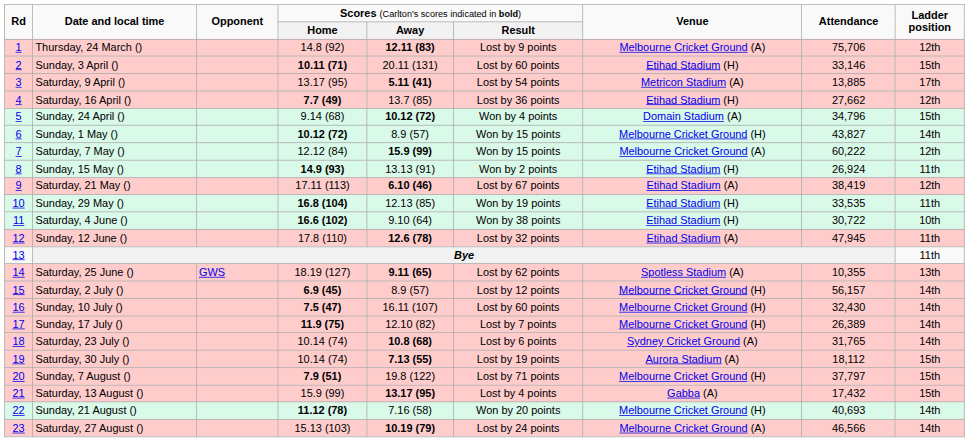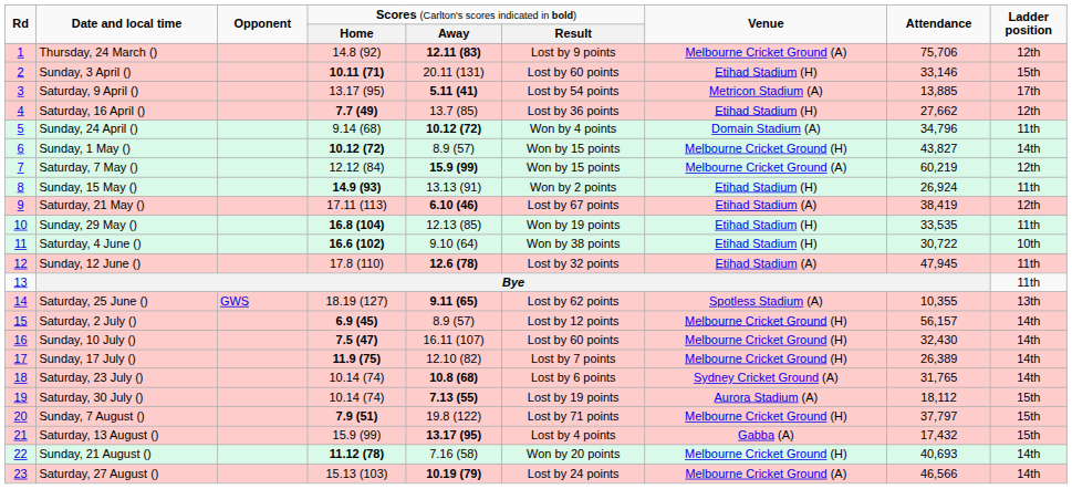Sunday, 24 April () | column 9: 15th -> 11th
Saturday, 7 May () | column 8: 60,222 -> 60,219
